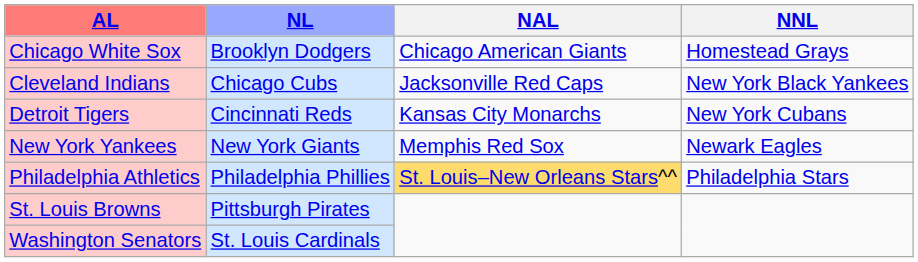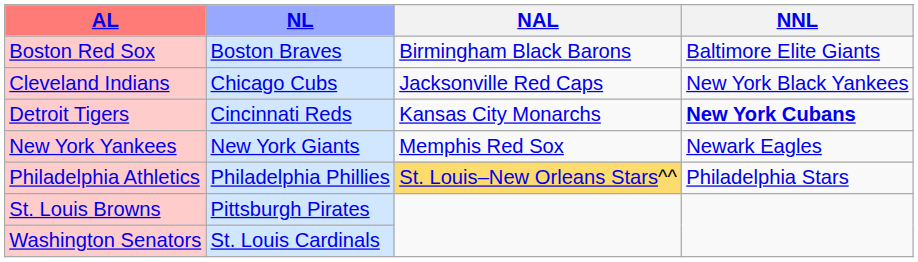+ row: Boston Red Sox | Boston Braves | Birmingham Black Barons | Baltimore Elite Giants
- row: Chicago White Sox | Brooklyn Dodgers | Chicago American Giants | Homestead Grays
Detroit Tigers | NNL: normal -> bold
